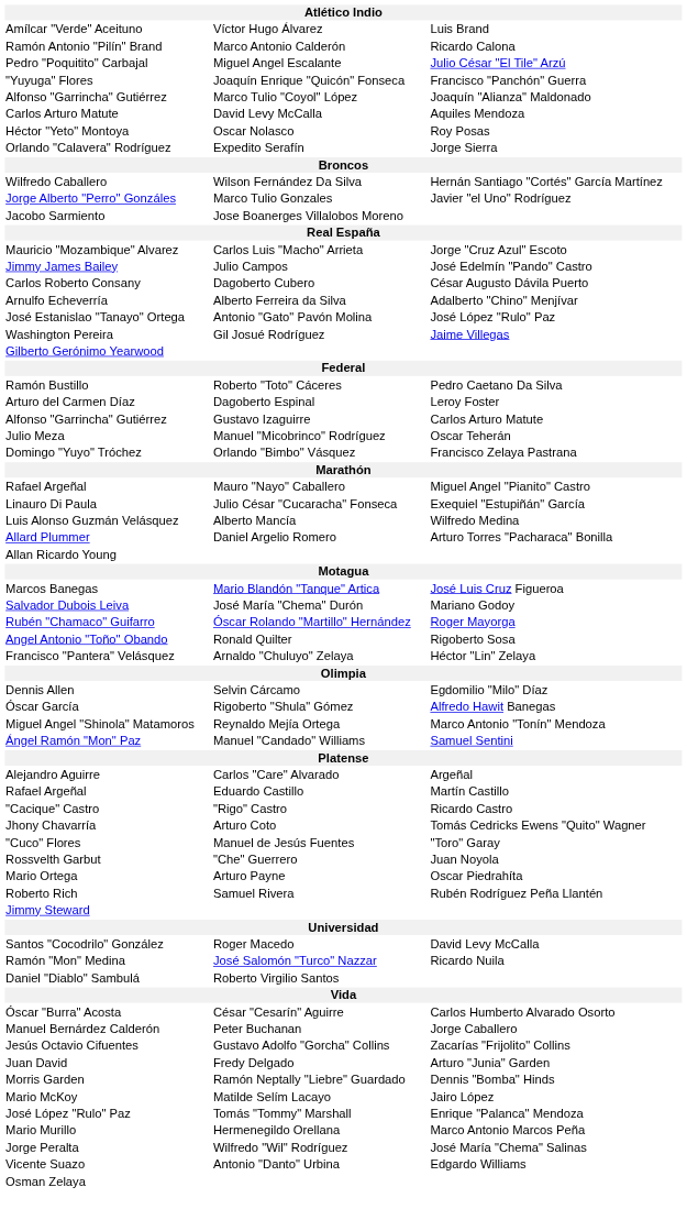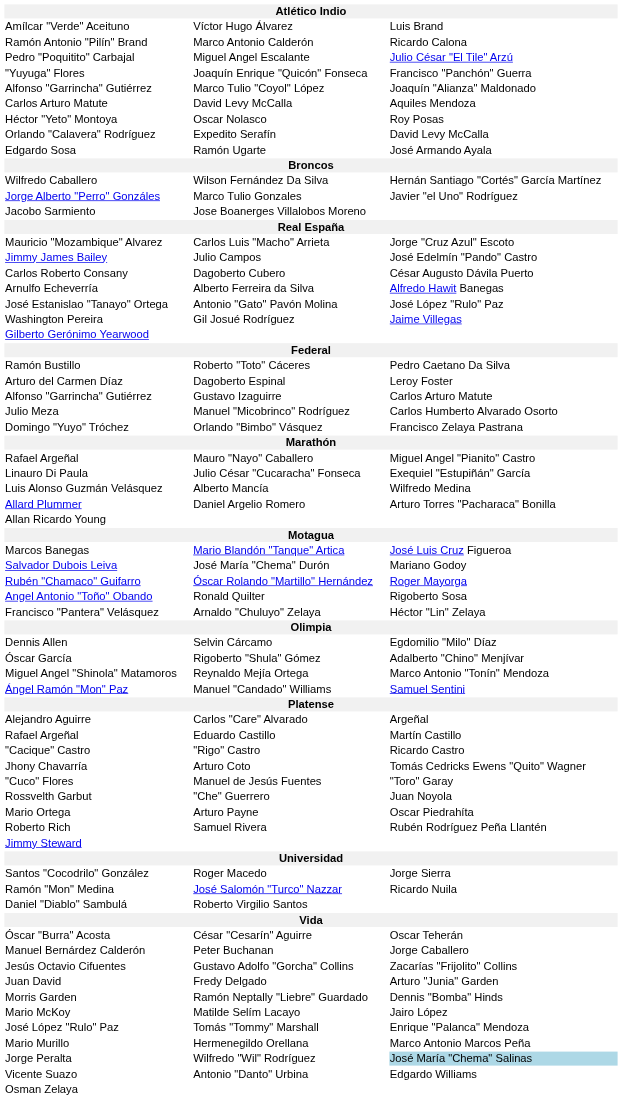Orlando "Calavera" Rodríguez | column 3: Jorge Sierra -> David Levy McCalla
+ row: Edgardo Sosa | Ramón Ugarte | José Armando Ayala
Arnulfo Echeverría | column 3: Adalberto "Chino" Menjívar -> Alfredo Hawit Banegas
Julio Meza | column 3: Oscar Teherán -> Carlos Humberto Alvarado Osorto
Óscar García | column 3: Alfredo Hawit Banegas -> Adalberto "Chino" Menjívar
Santos "Cocodrilo" González | column 3: David Levy McCalla -> Jorge Sierra
Óscar "Burra" Acosta | column 3: Carlos Humberto Alvarado Osorto -> Oscar Teherán
Jorge Peralta | column 3: no background -> lightblue background
